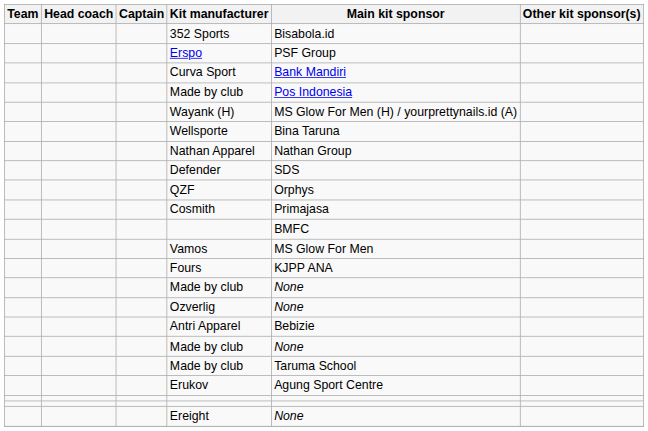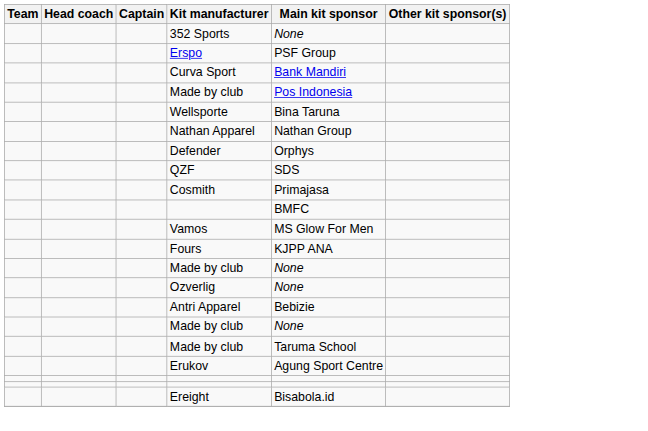352 Sports | Main kit sponsor: Bisabola.id -> None
- row: Wayank (H) | MS Glow For Men (H) / yourprettynails.id (A)
Defender | Main kit sponsor: SDS -> Orphys
QZF | Main kit sponsor: Orphys -> SDS
Ereight | Main kit sponsor: None -> Bisabola.id
